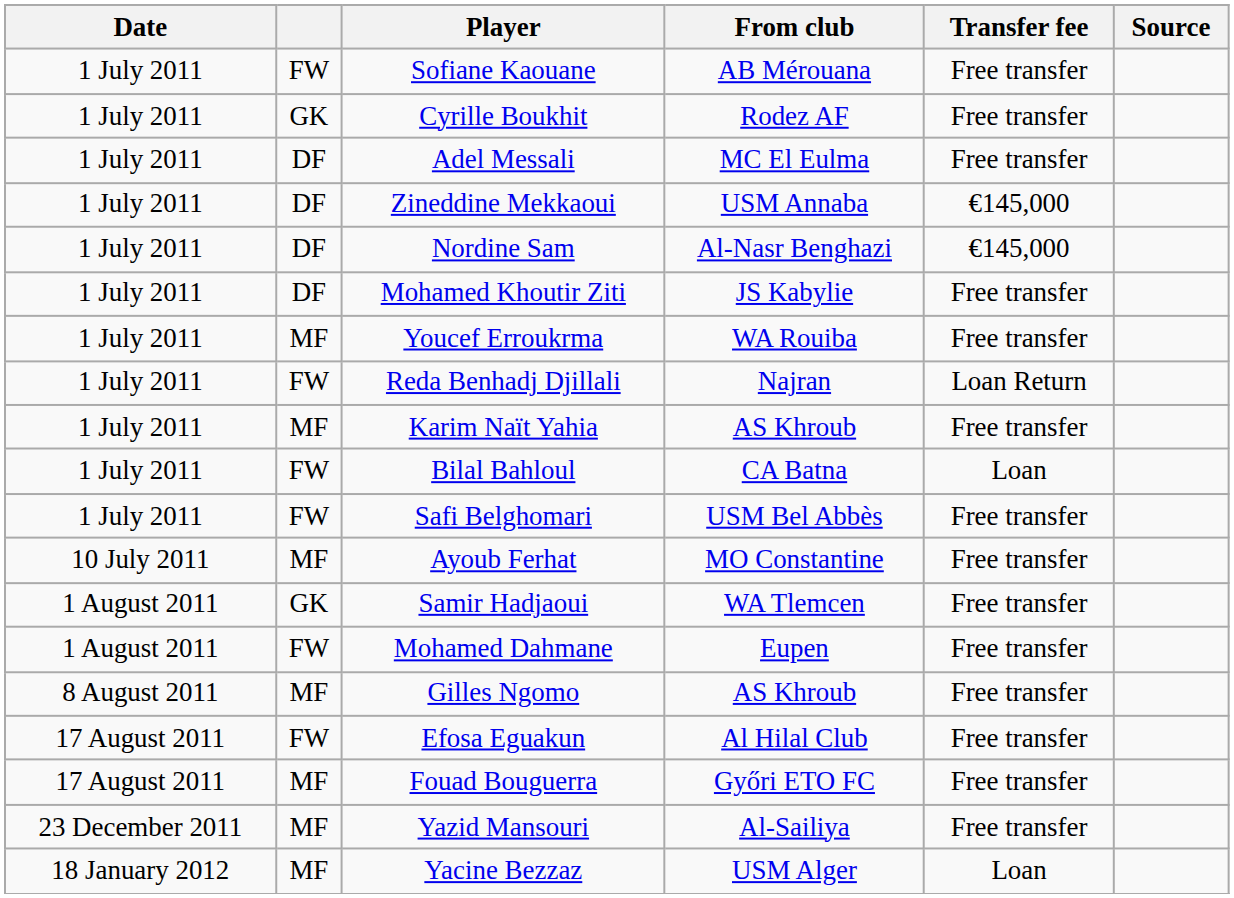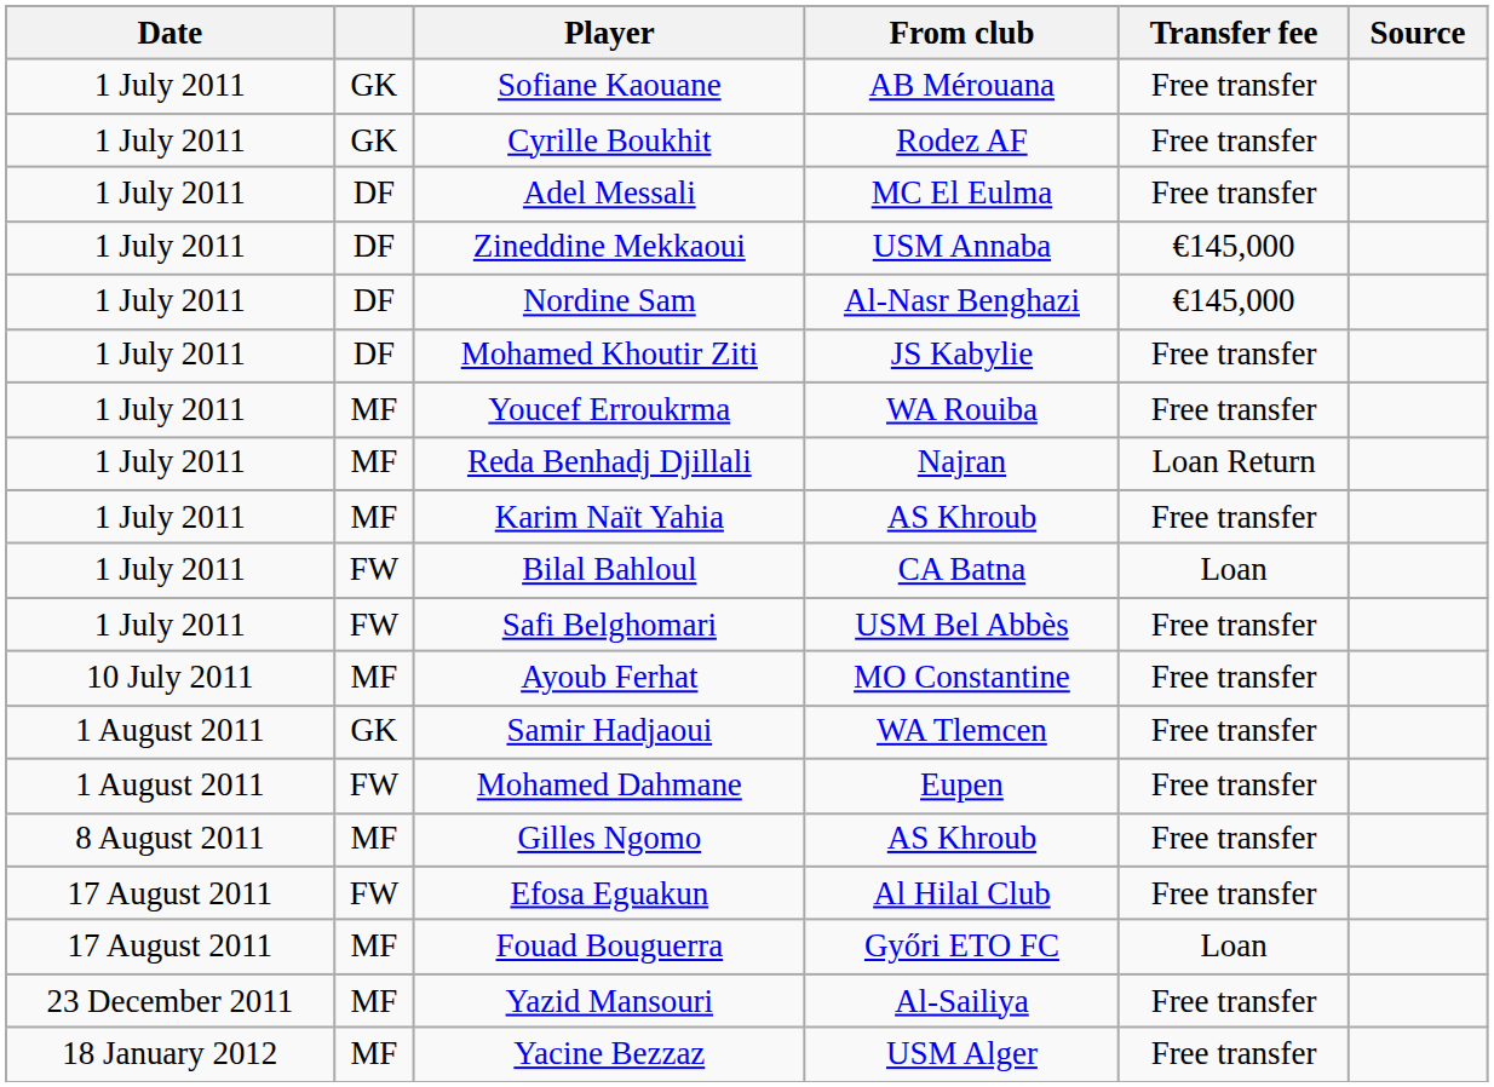Sofiane Kaouane | column 2: FW -> GK
Reda Benhadj Djillali | column 2: FW -> MF
Fouad Bouguerra | Transfer fee: Free transfer -> Loan
Yacine Bezzaz | Transfer fee: Loan -> Free transfer
